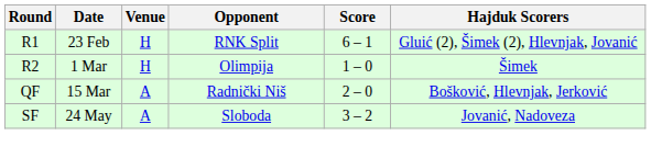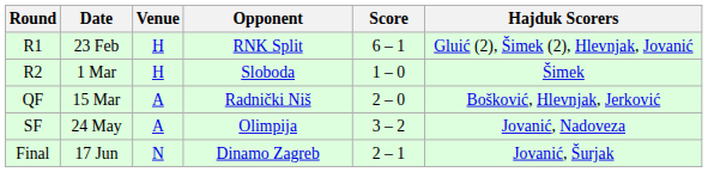R2 | Opponent: Olimpija -> Sloboda
SF | Opponent: Sloboda -> Olimpija
+ row: Final | 17 Jun | N | Dinamo Zagreb | 2 – 1 | Jovanić, Šurjak
